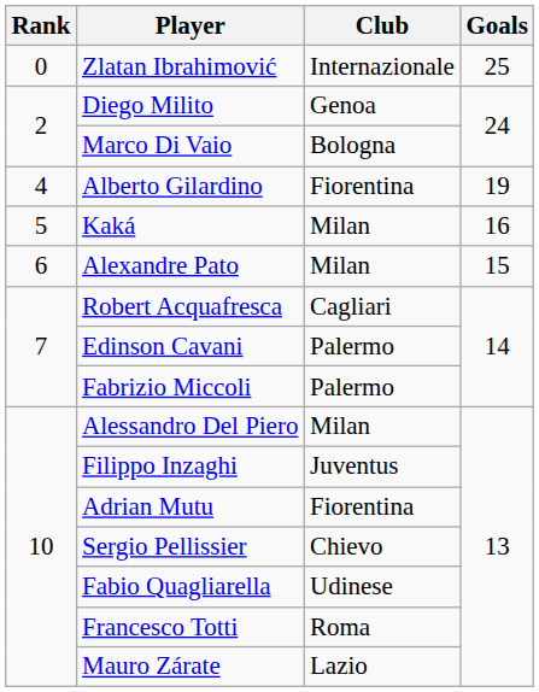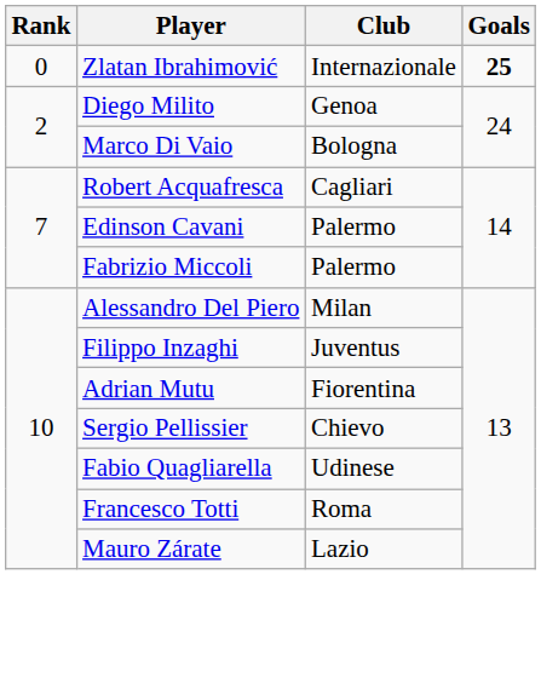Zlatan Ibrahimović | Goals: normal -> bold
- row: 4 | Alberto Gilardino | Fiorentina | 19
- row: 5 | Kaká | Milan | 16
- row: 6 | Alexandre Pato | Milan | 15
